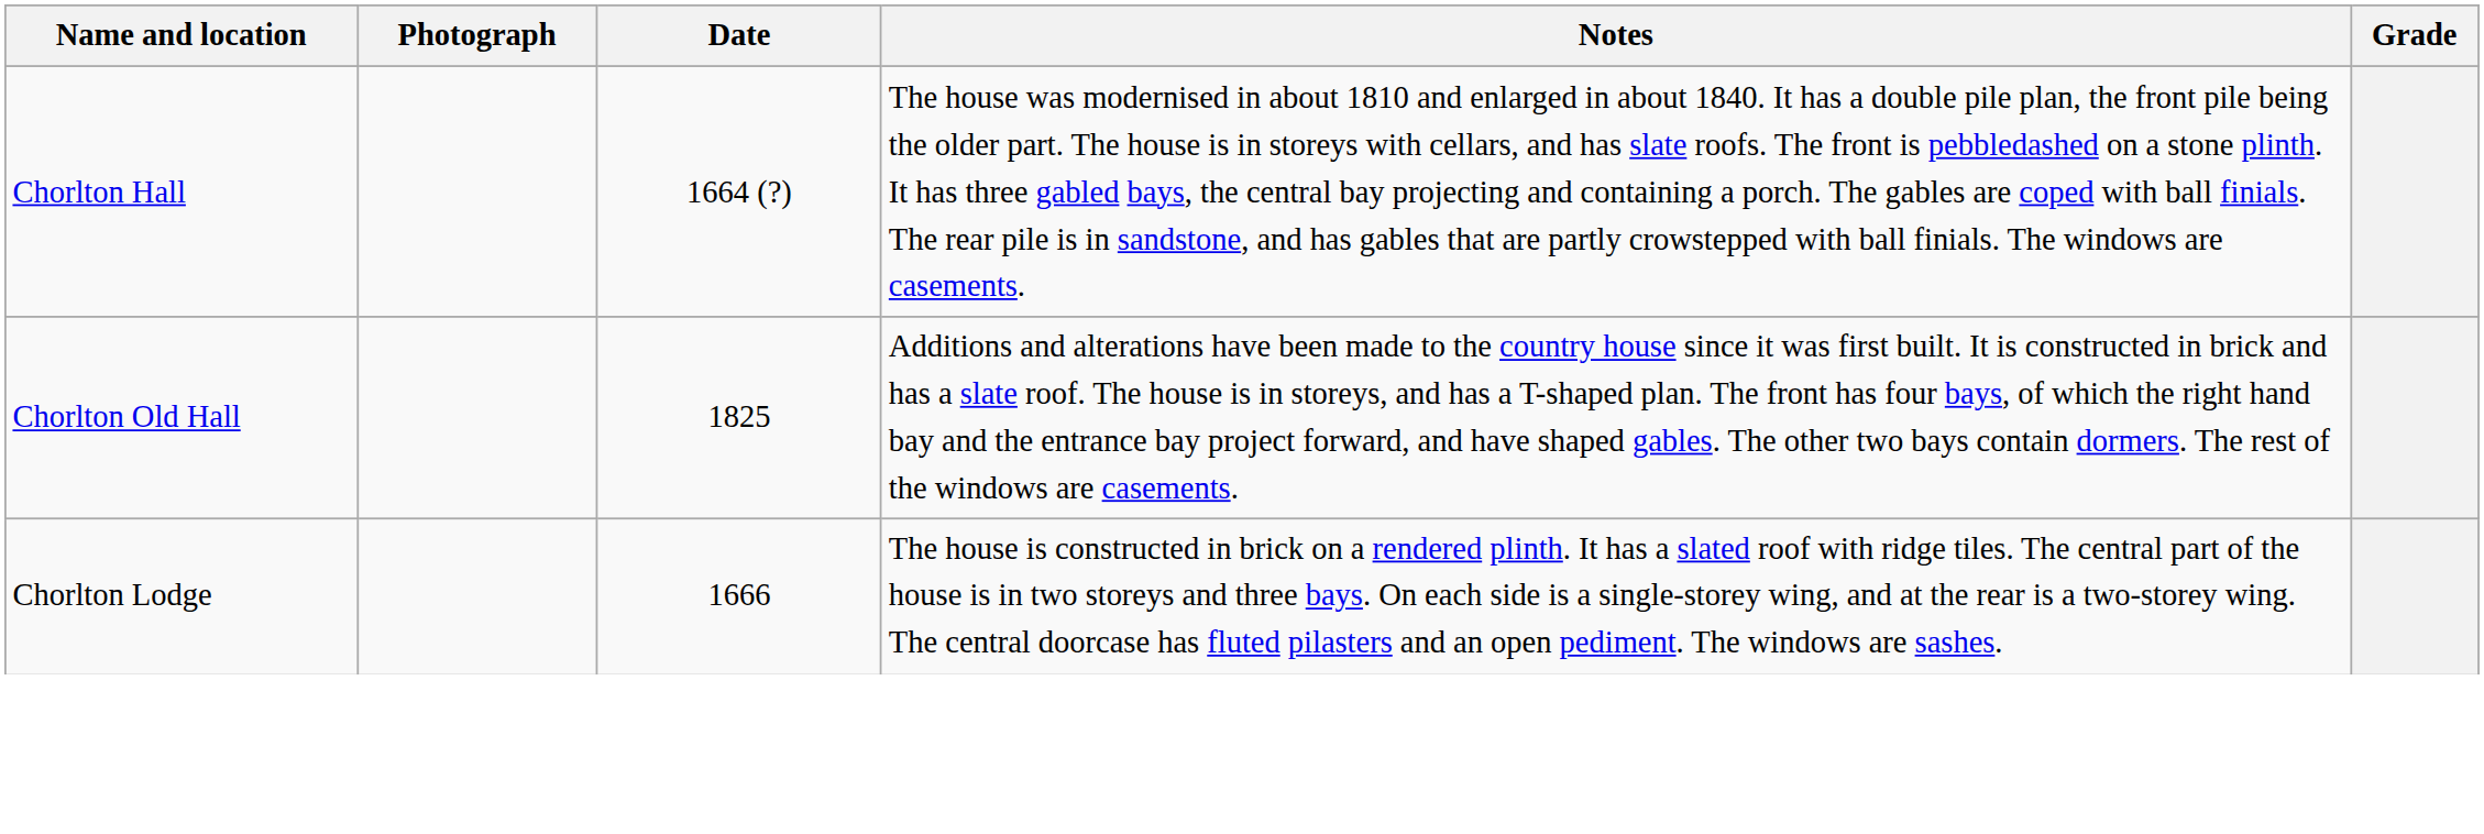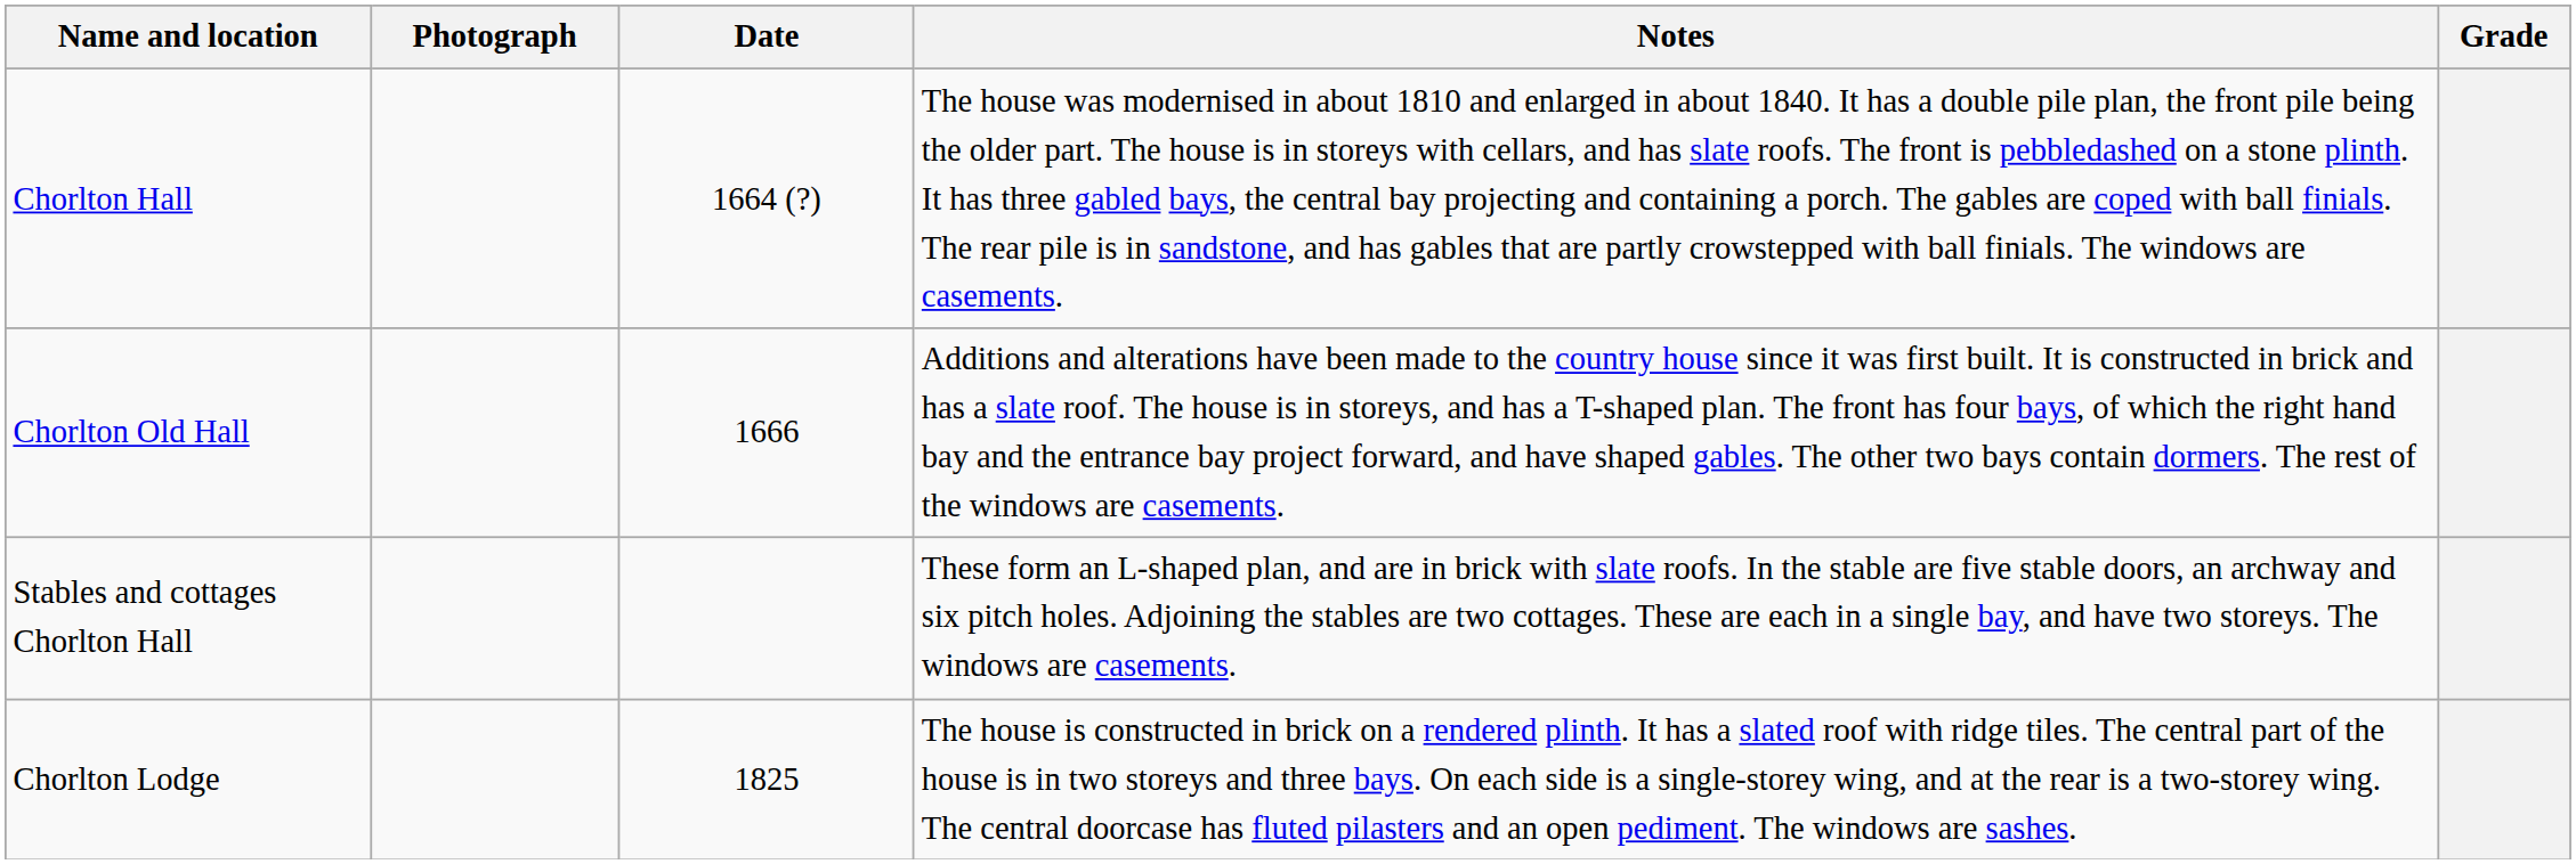Chorlton Old Hall | Date: 1825 -> 1666
+ row: Stables and cottages Chorlton Hall | These form an L-shaped plan, and are in brick with slate roofs. In the stable are five stable doors, an archway and six pitch holes. Adjoining the stables are two cottages. These are each in a single bay, and have two storeys. The windows are casements.
Chorlton Lodge | Date: 1666 -> 1825
